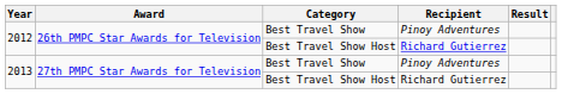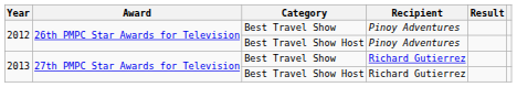2012 / Best Travel Show Host | Recipient: Richard Gutierrez -> Pinoy Adventures
2013 / Best Travel Show | Recipient: Pinoy Adventures -> Richard Gutierrez
